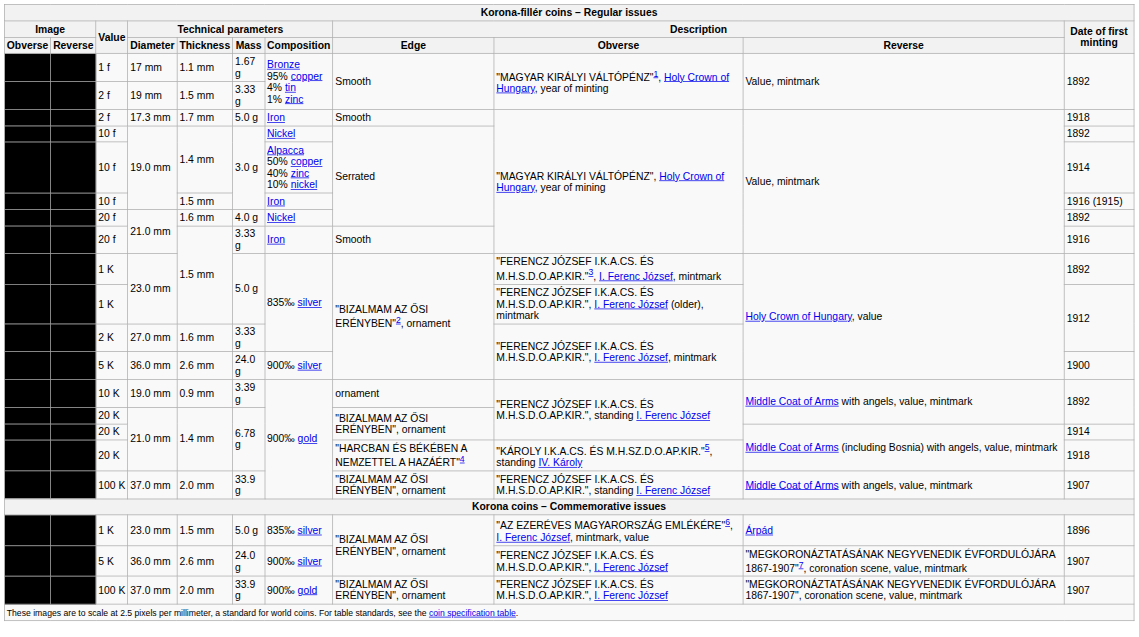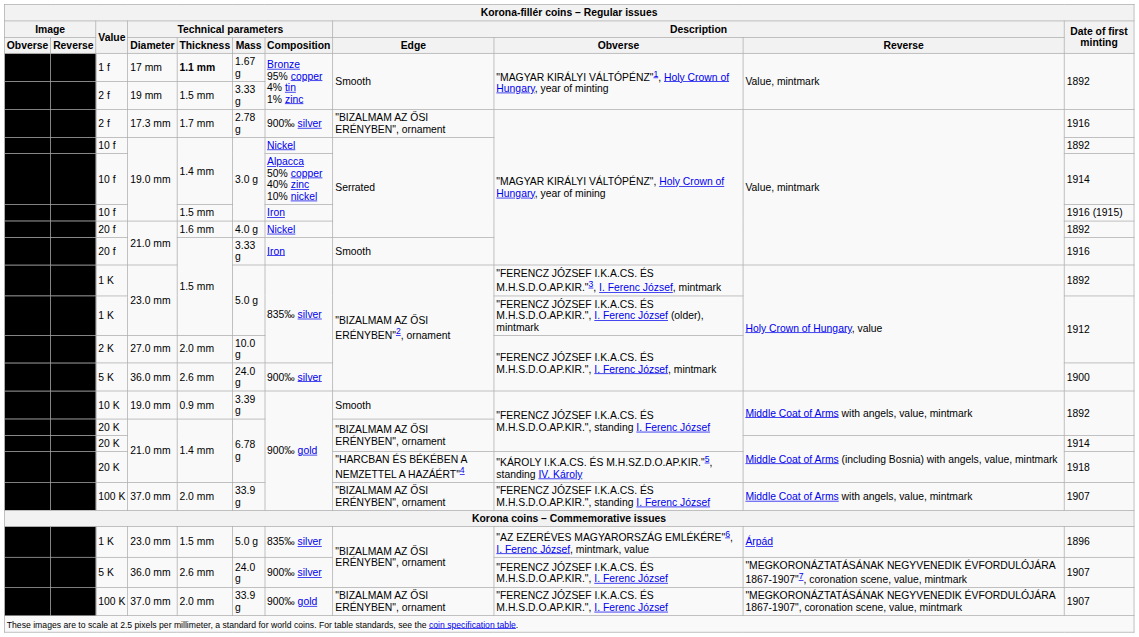1 f | Technical parameters / Thickness: normal -> bold
2 f / 17.3 mm | Technical parameters / Mass: 5.0 g -> 2.78 g
2 f / 17.3 mm | Technical parameters / Composition: Iron -> 900‰ silver
2 f / 17.3 mm | Description / Edge: Smooth -> "BIZALMAM AZ ŐSI ERÉNYBEN", ornament
2 f / 17.3 mm | Date of first minting: 1918 -> 1916
2 K | Technical parameters / Thickness: 1.6 mm -> 2.0 mm
2 K | Technical parameters / Mass: 3.33 g -> 10.0 g
10 K | Description / Edge: ornament -> Smooth
